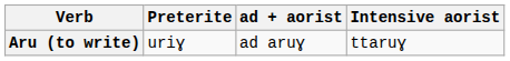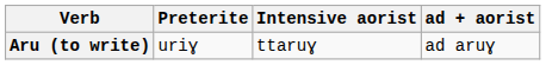columns swapped: ad + aorist <-> Intensive aorist
